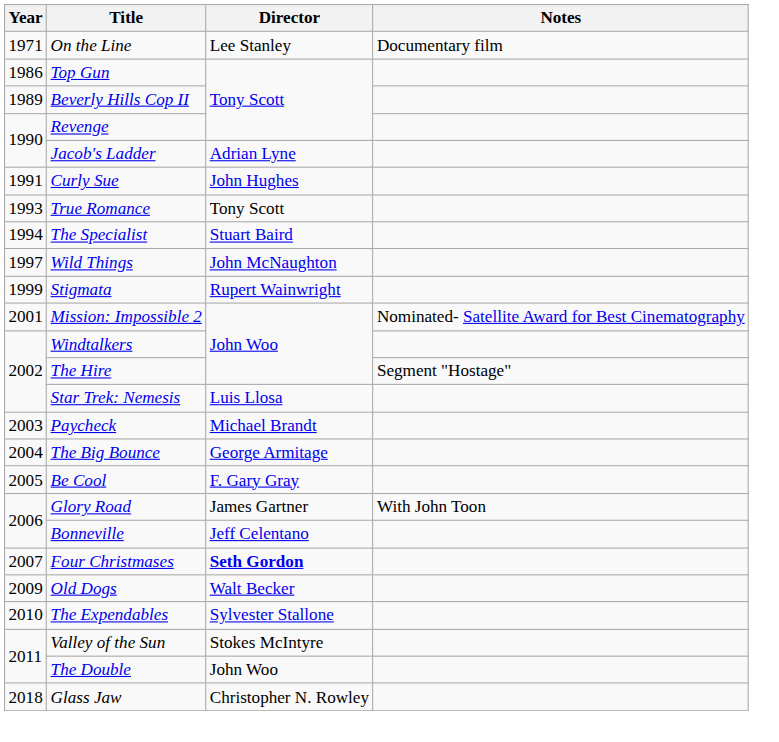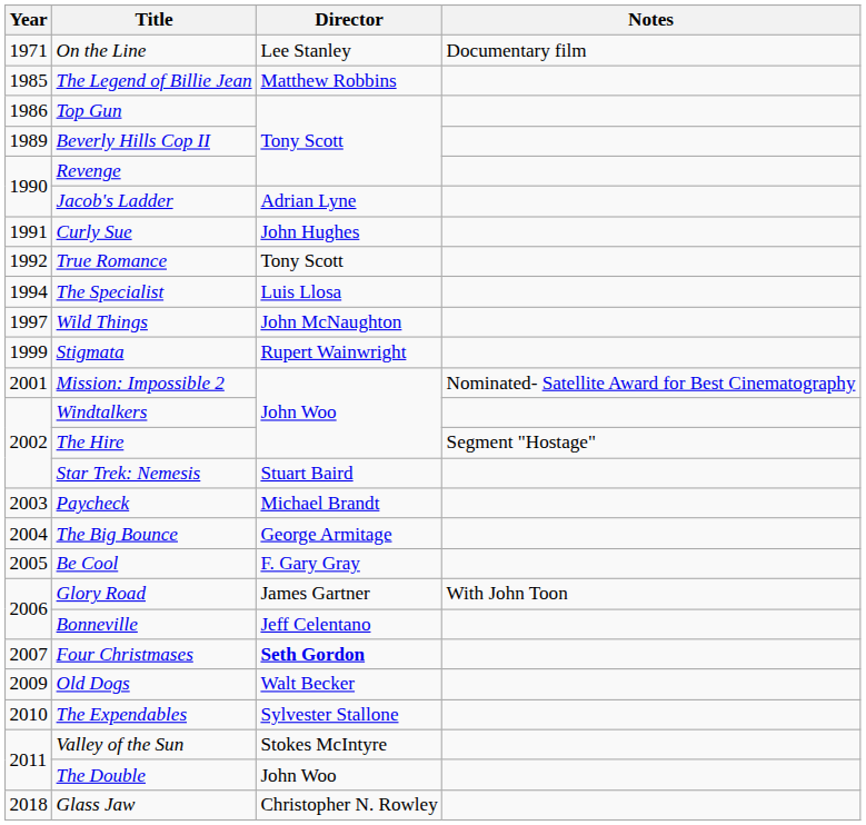+ row: 1985 | The Legend of Billie Jean | Matthew Robbins
True Romance | Year: 1993 -> 1992
The Specialist | Director: Stuart Baird -> Luis Llosa
Star Trek: Nemesis | Director: Luis Llosa -> Stuart Baird
